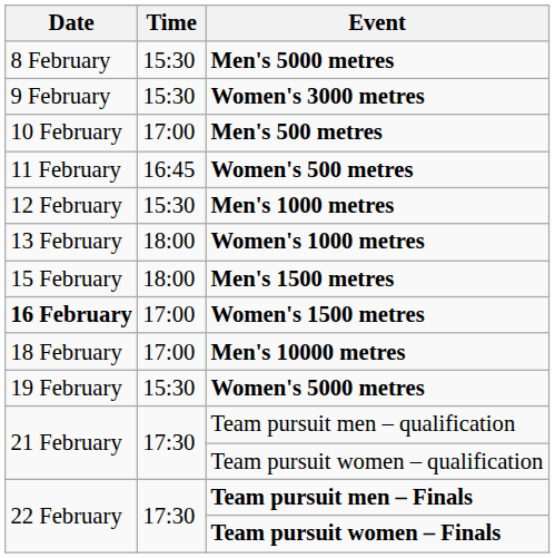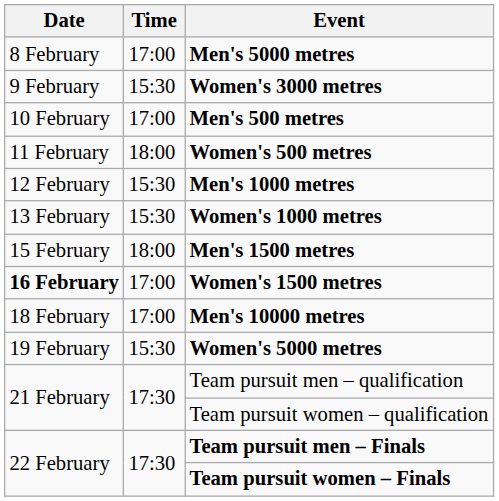Men's 5000 metres | Time: 15:30 -> 17:00
Women's 500 metres | Time: 16:45 -> 18:00
Women's 1000 metres | Time: 18:00 -> 15:30
